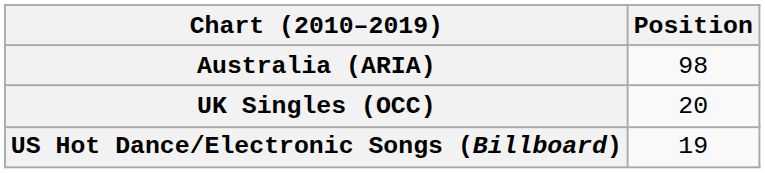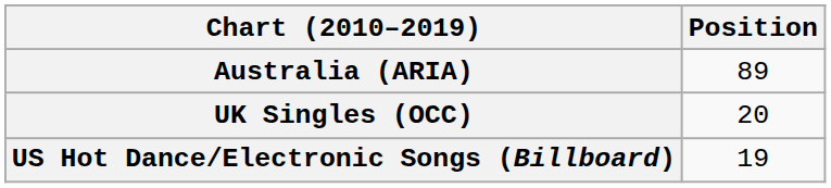Australia (ARIA) | Position: 98 -> 89
